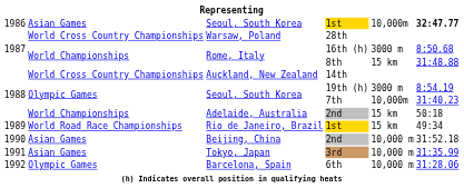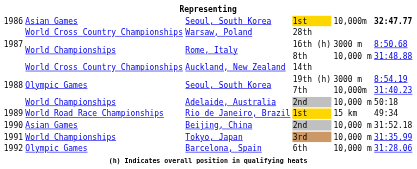8th | column 5: 15 km -> 10,000 m
Adelaide, Australia / 2nd | column 5: 15 km -> 10,000 m
3rd | column 2: Asian Games -> World Championships
